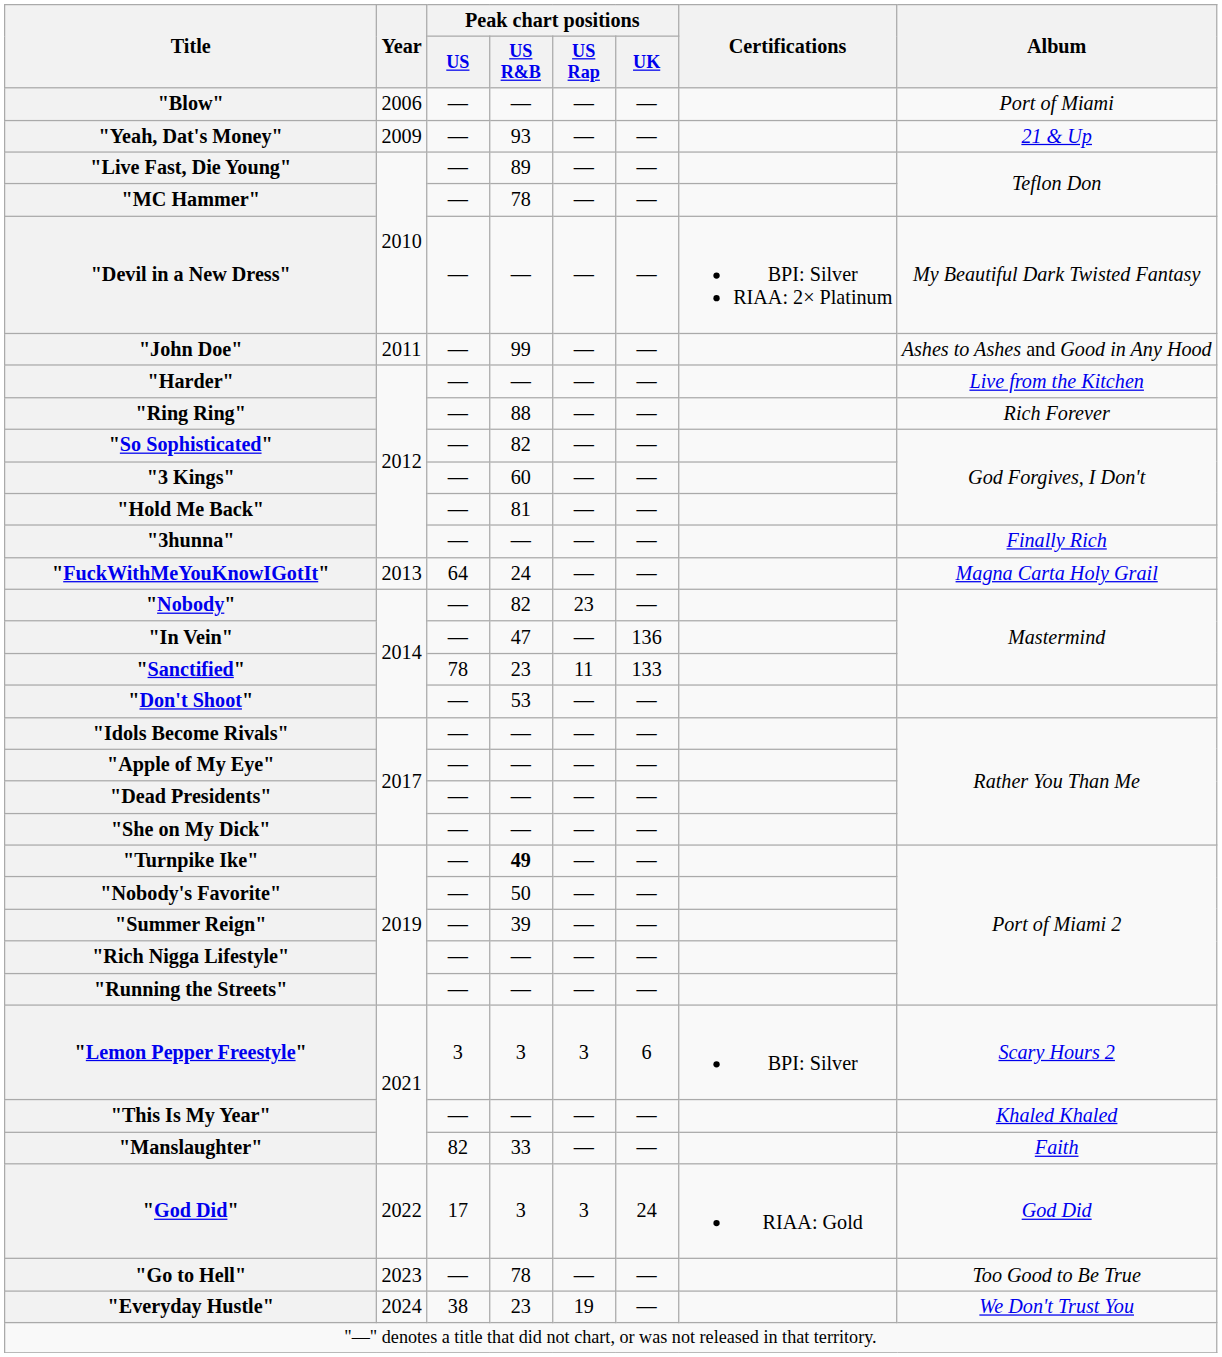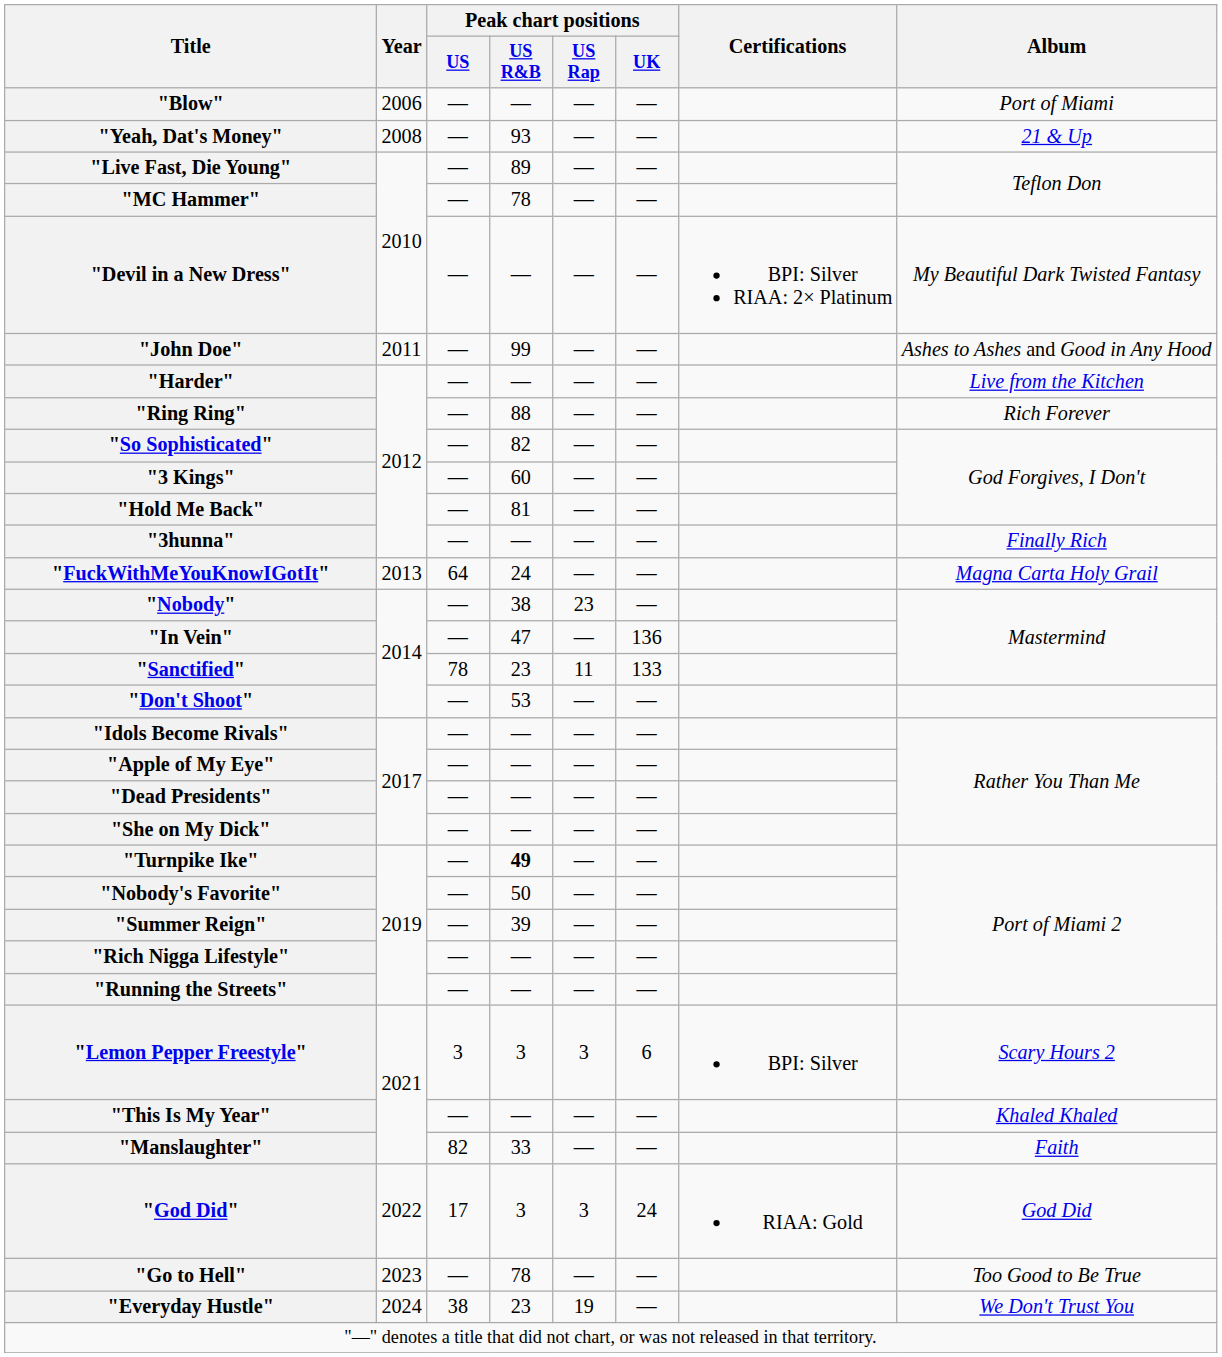"Yeah, Dat's Money" | Year: 2009 -> 2008
"Nobody" | Peak chart positions / US R&B: 82 -> 38
